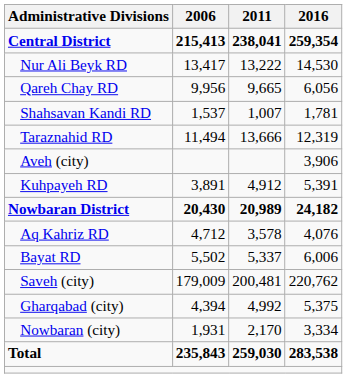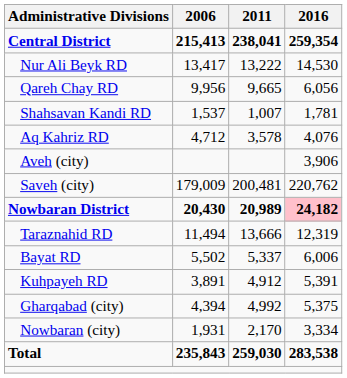rows swapped: Taraznahid RD <-> Aq Kahriz RD
rows swapped: Saveh (city) <-> Kuhpayeh RD
Nowbaran District | 2016: no background -> pink background
